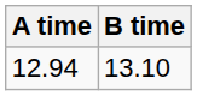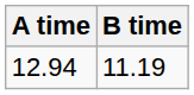12.94 | B time: 13.10 -> 11.19
